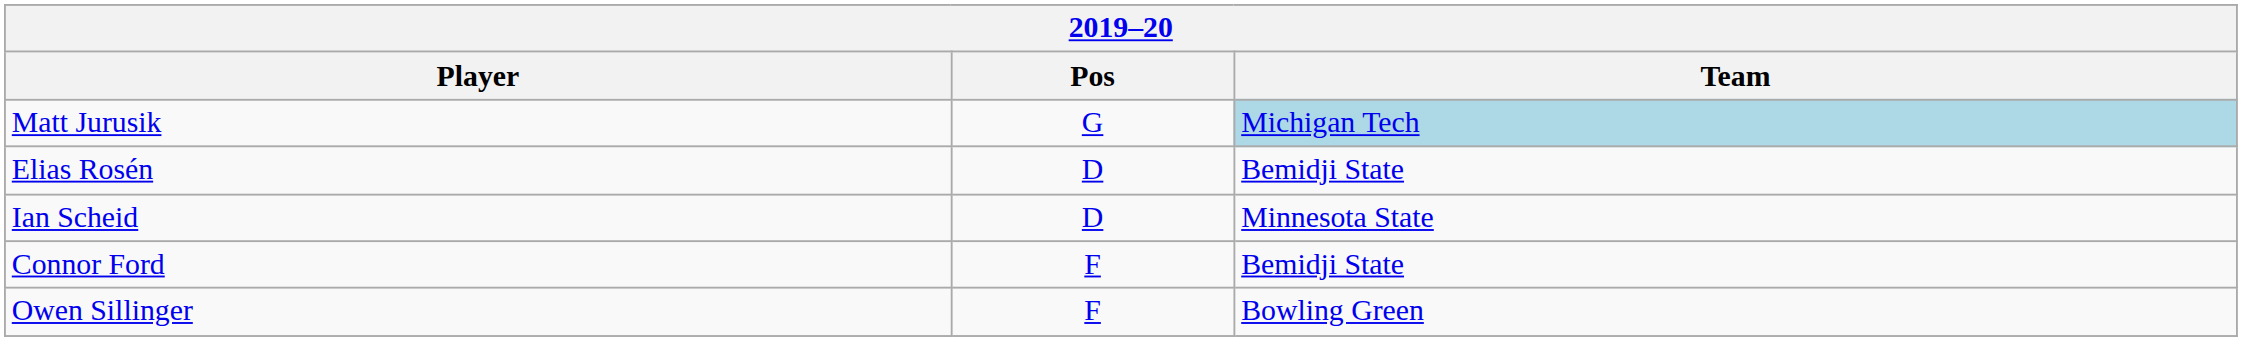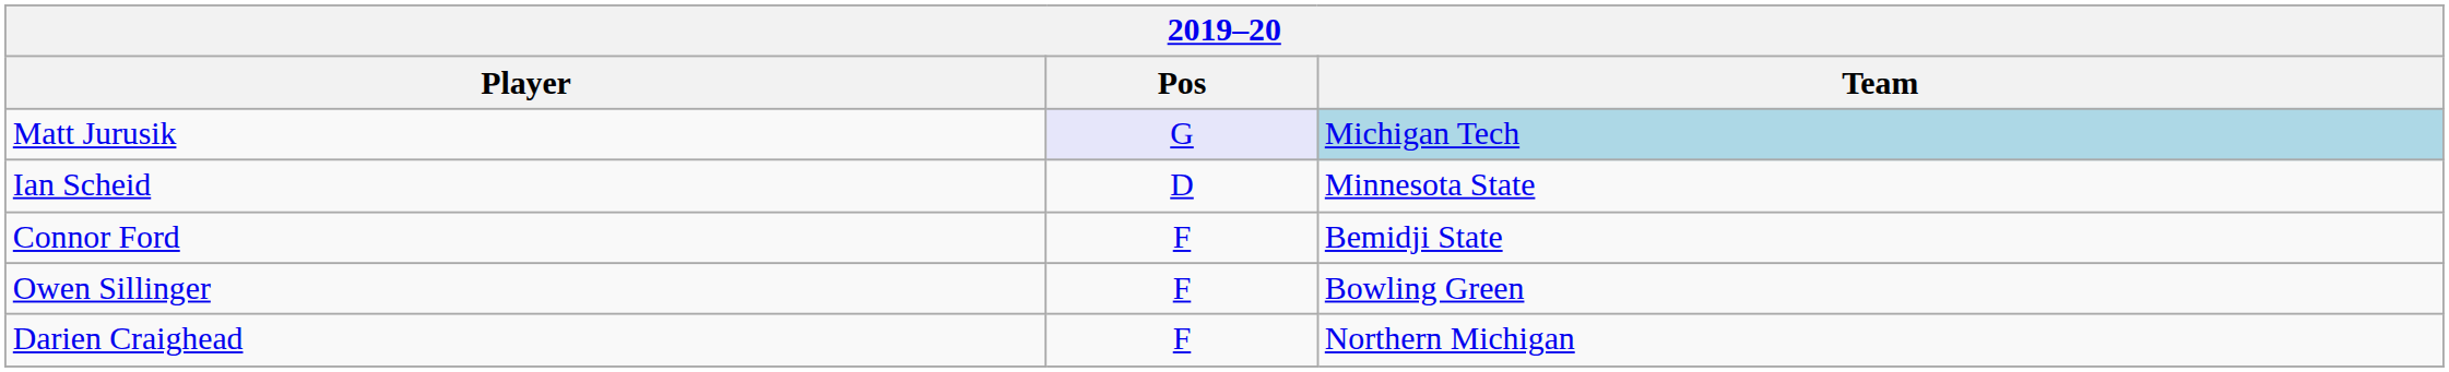Matt Jurusik | Pos: no background -> lavender background
- row: Elias Rosén | D | Bemidji State
+ row: Darien Craighead | F | Northern Michigan
